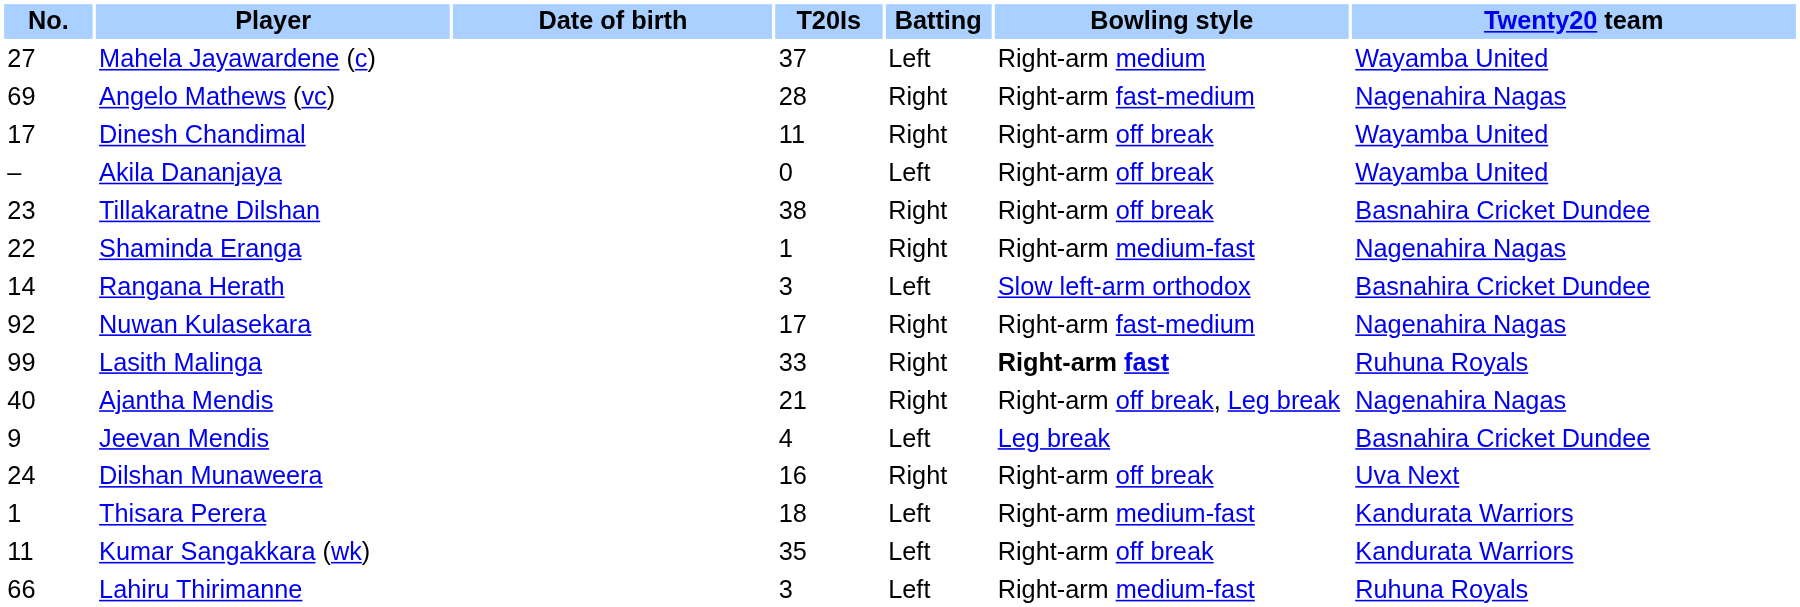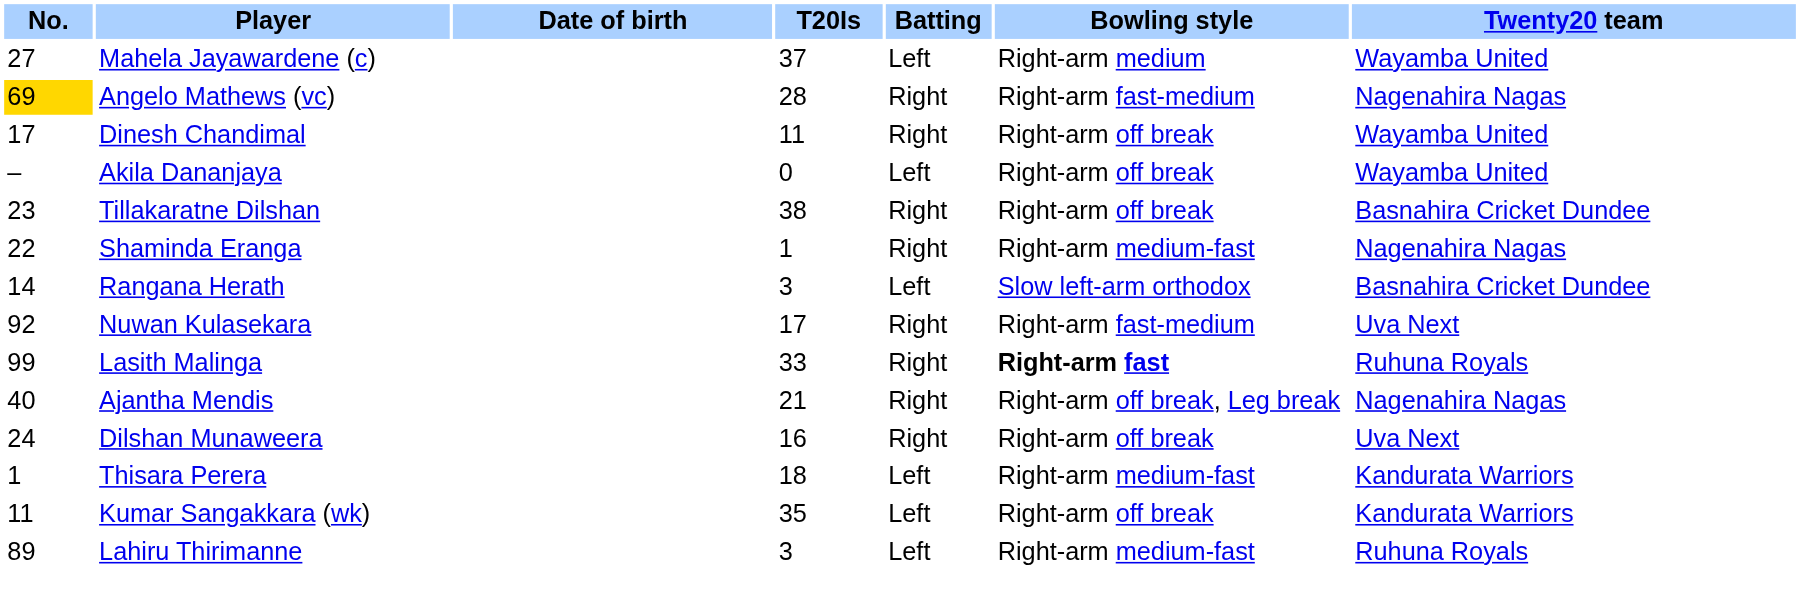Angelo Mathews (vc) | No.: no background -> gold background
Nuwan Kulasekara | Twenty20 team: Nagenahira Nagas -> Uva Next
- row: 9 | Jeevan Mendis | 4 | Left | Leg break | Basnahira Cricket Dundee
Lahiru Thirimanne | No.: 66 -> 89
